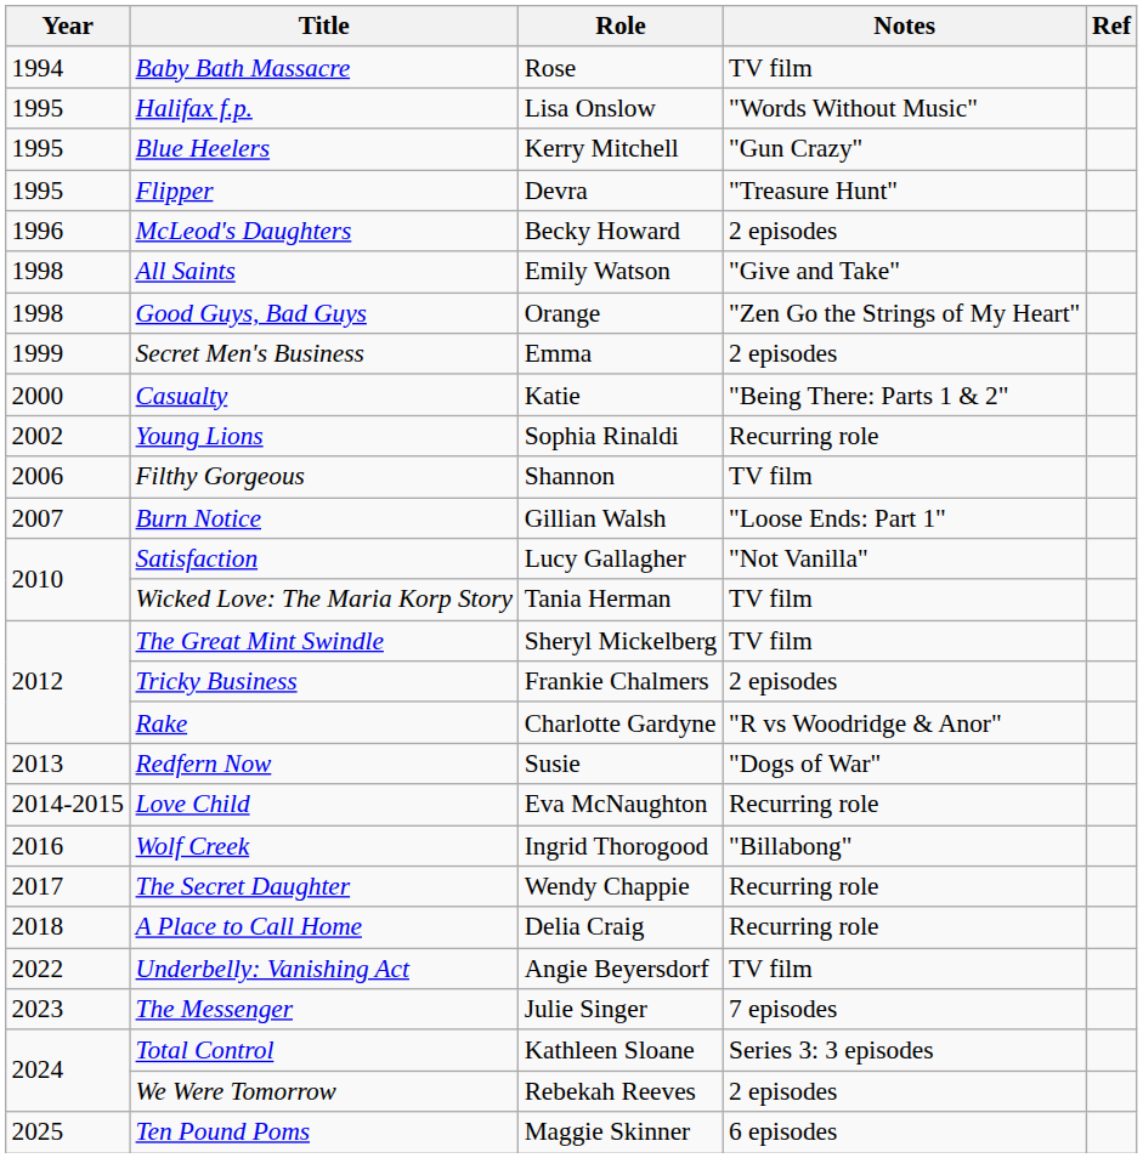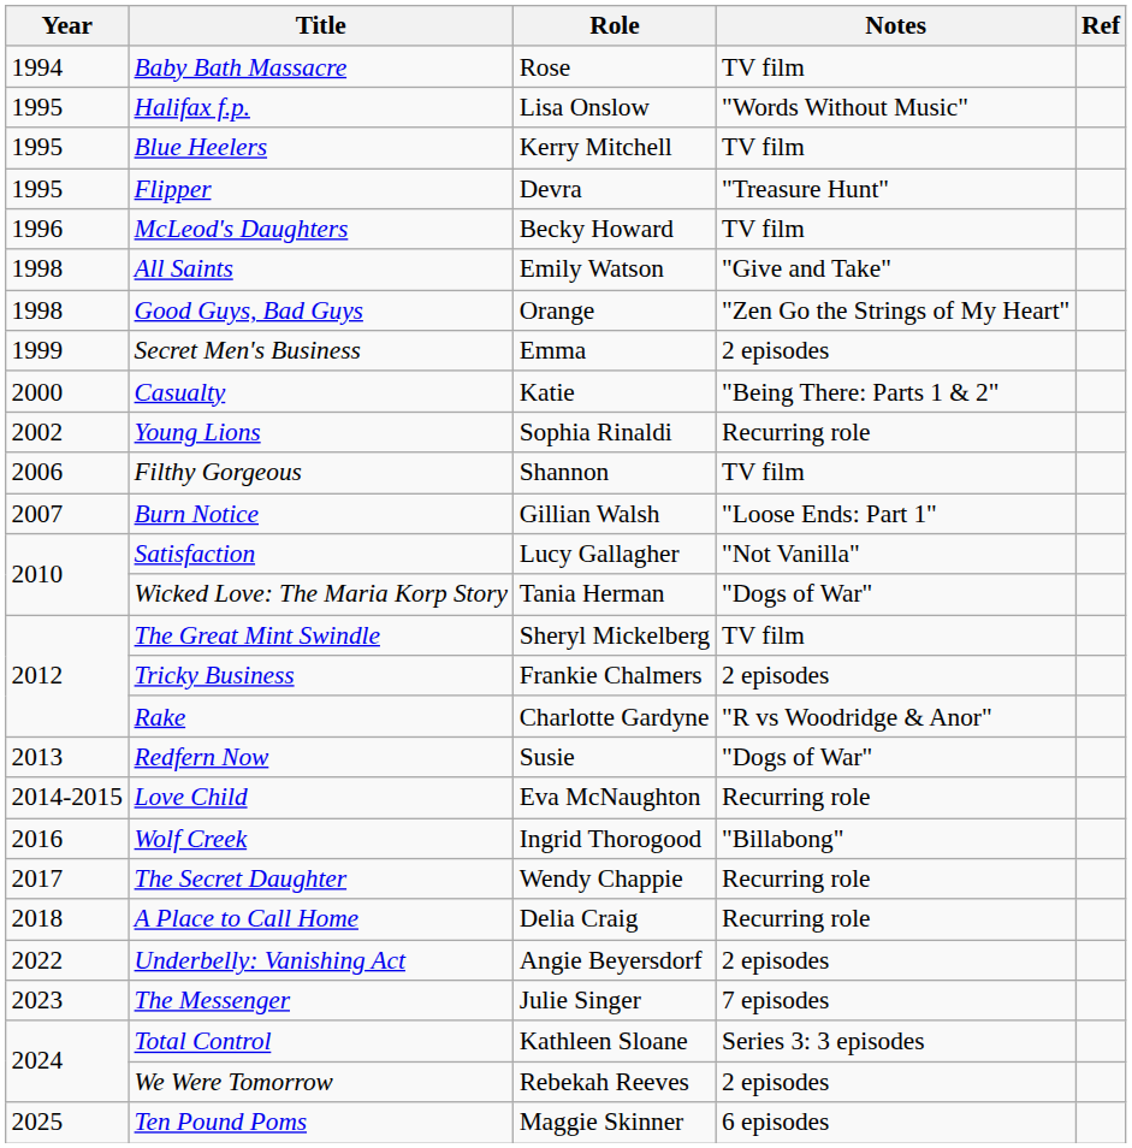Blue Heelers | Notes: "Gun Crazy" -> TV film
McLeod's Daughters | Notes: 2 episodes -> TV film
Wicked Love: The Maria Korp Story | Notes: TV film -> "Dogs of War"
Underbelly: Vanishing Act | Notes: TV film -> 2 episodes
